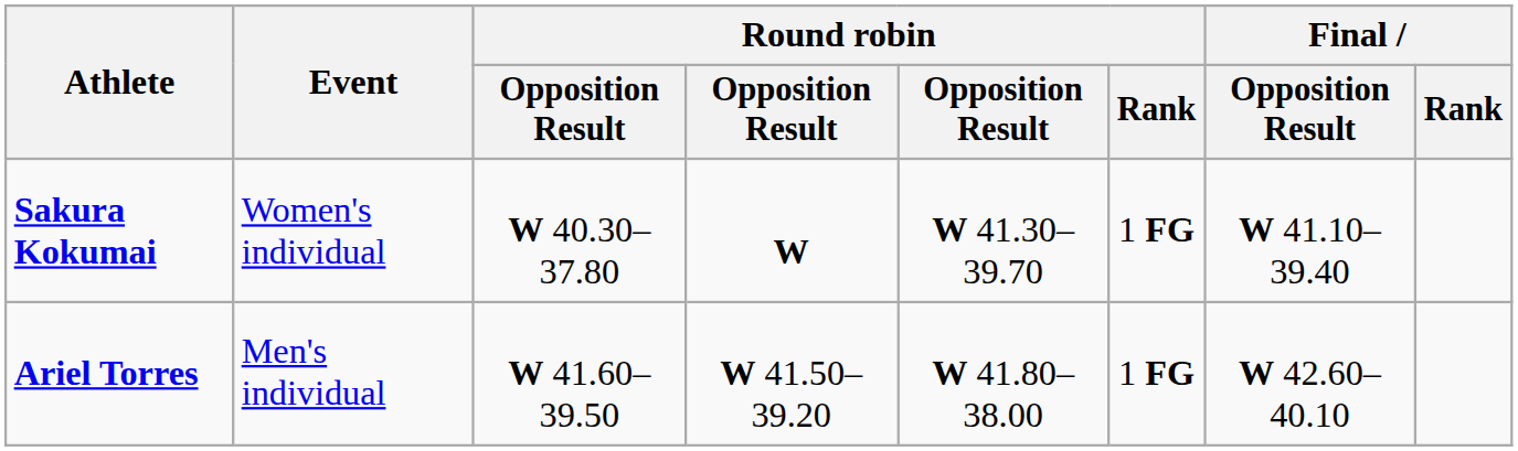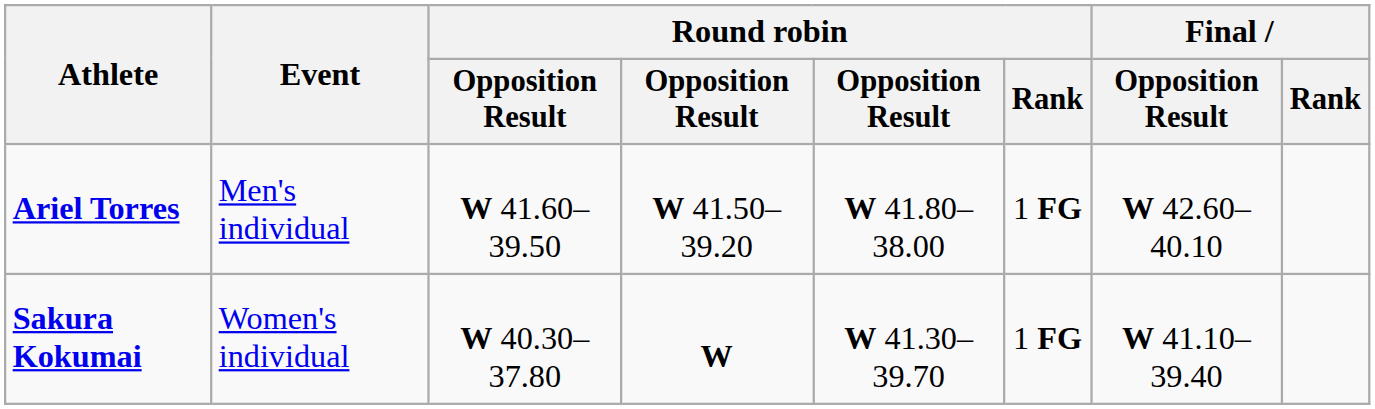rows swapped: Ariel Torres <-> Sakura Kokumai
